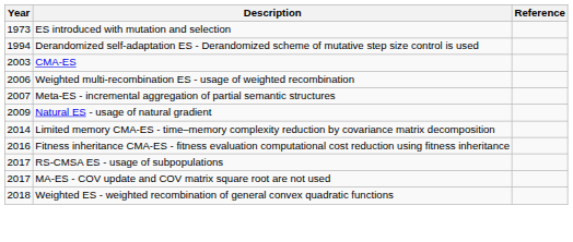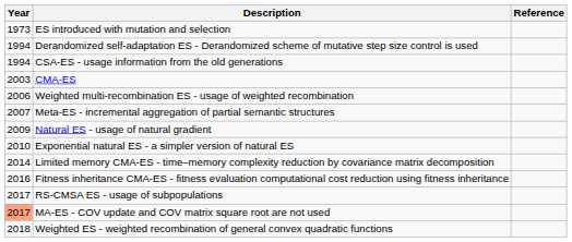+ row: 1994 | CSA-ES - usage information from the old generations
+ row: 2010 | Exponential natural ES - a simpler version of natural ES
MA-ES - COV update and COV matrix square root are not used | Year: no background -> lightsalmon background
